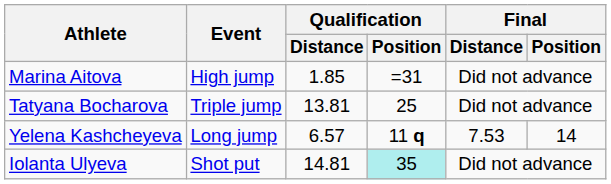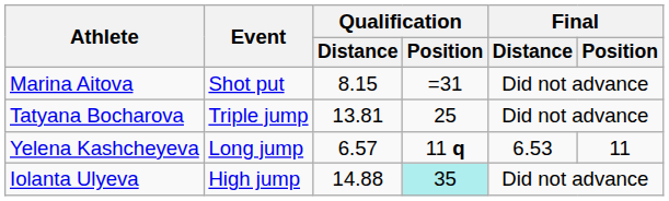Marina Aitova | Event: High jump -> Shot put
Marina Aitova | Qualification / Distance: 1.85 -> 8.15
Yelena Kashcheyeva | Final / Distance: 7.53 -> 6.53
Yelena Kashcheyeva | Final / Position: 14 -> 11
Iolanta Ulyeva | Event: Shot put -> High jump
Iolanta Ulyeva | Qualification / Distance: 14.81 -> 14.88
